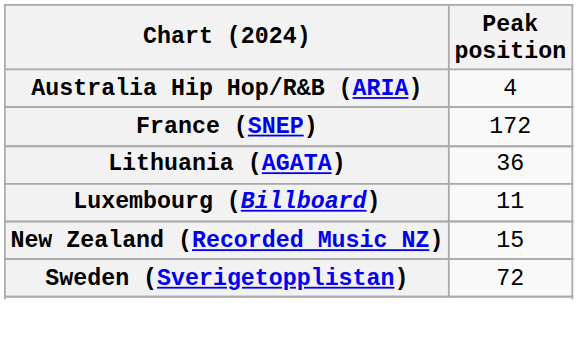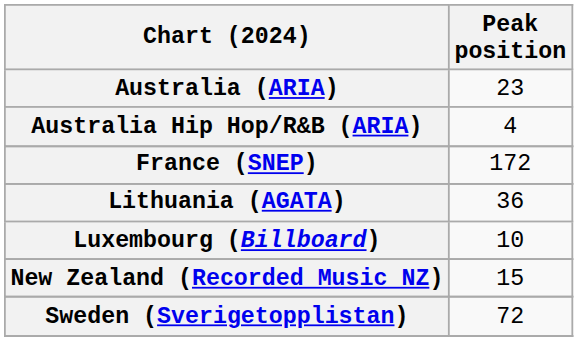+ row: Australia (ARIA) | 23
Luxembourg (Billboard) | Peak position: 11 -> 10
